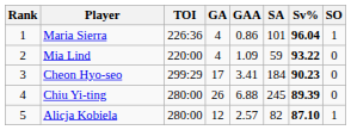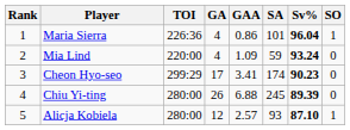Mia Lind | Sv%: 93.22 -> 93.24
Cheon Hyo-seo | SA: 184 -> 174
Alicja Kobiela | SA: 82 -> 93
